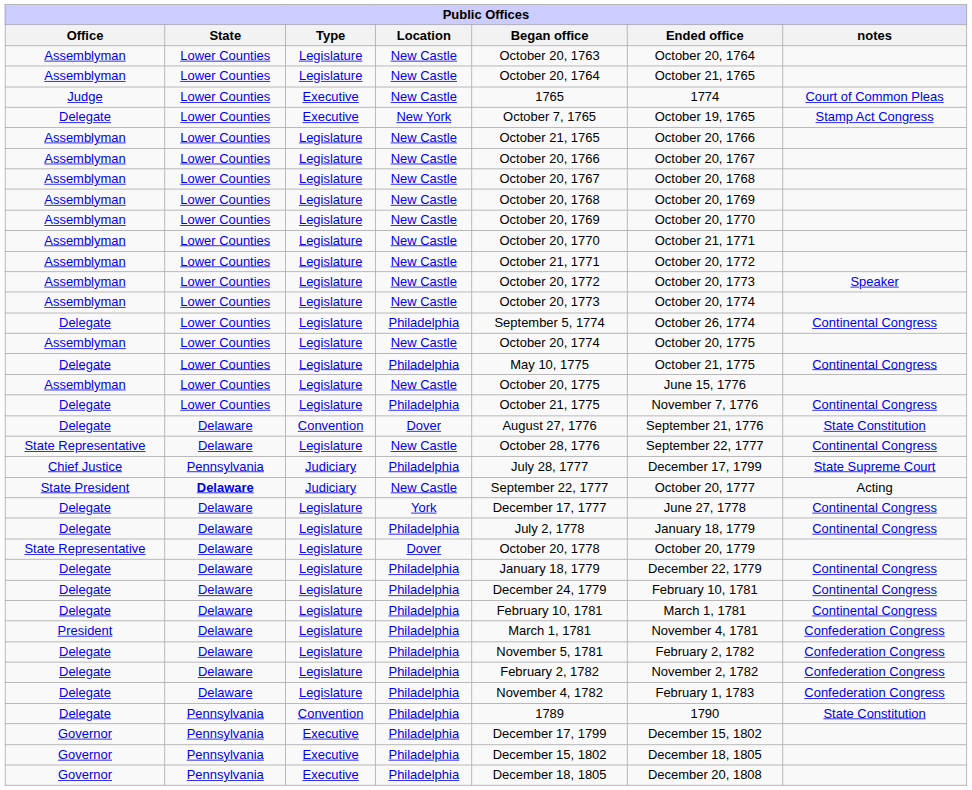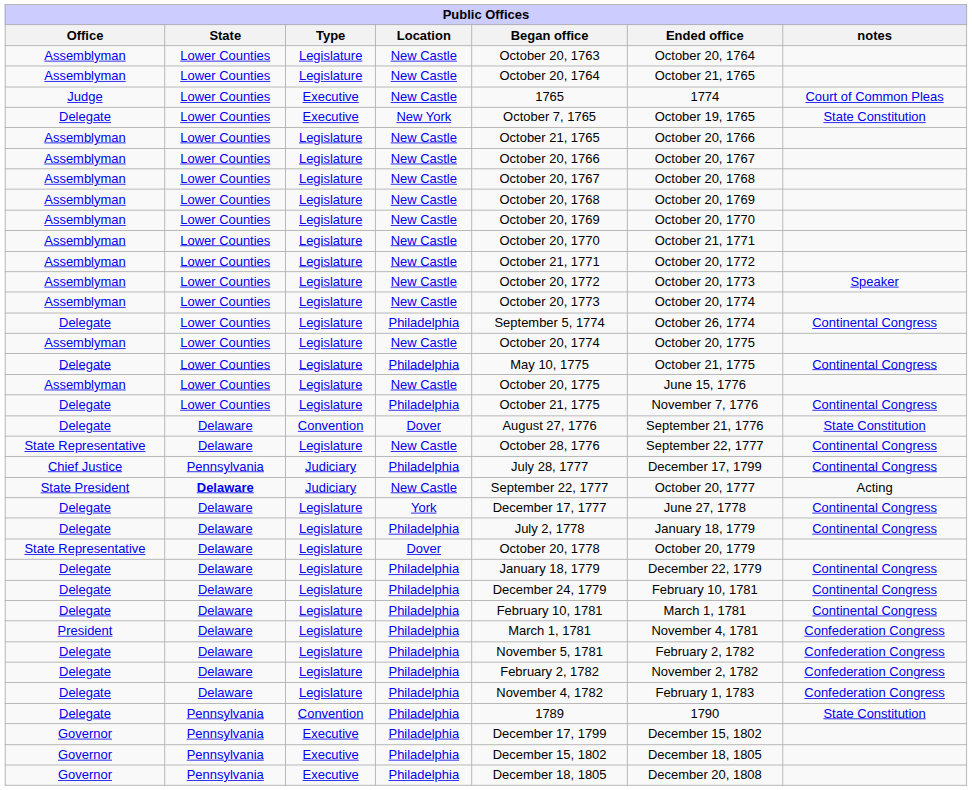Delegate / New York | notes: Stamp Act Congress -> State Constitution
Chief Justice | notes: State Supreme Court -> Continental Congress
